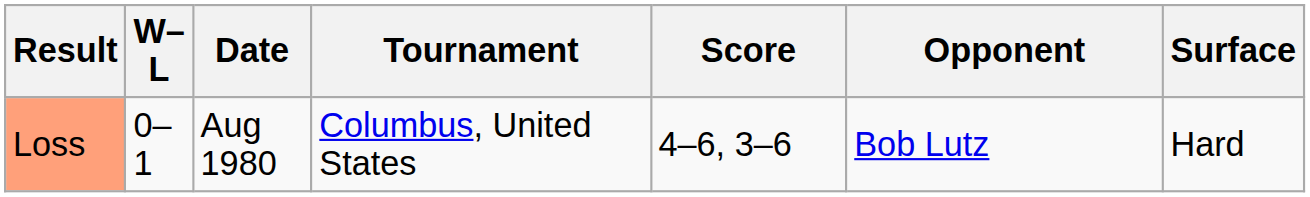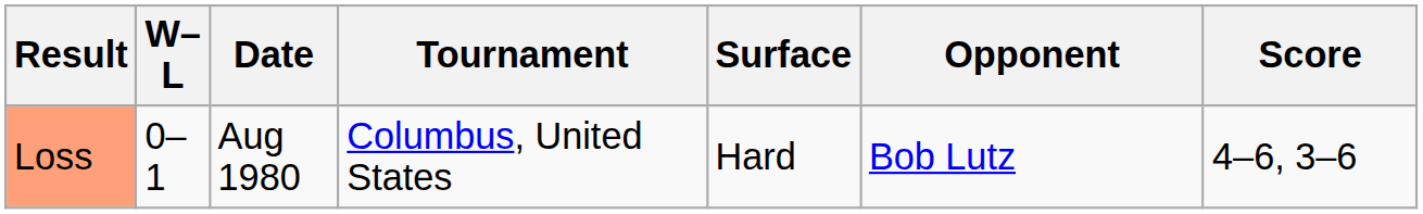columns swapped: Surface <-> Score
